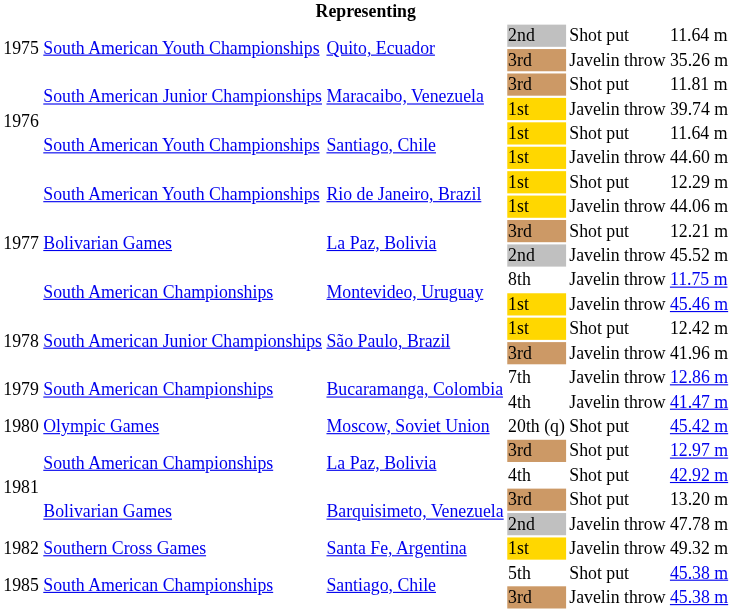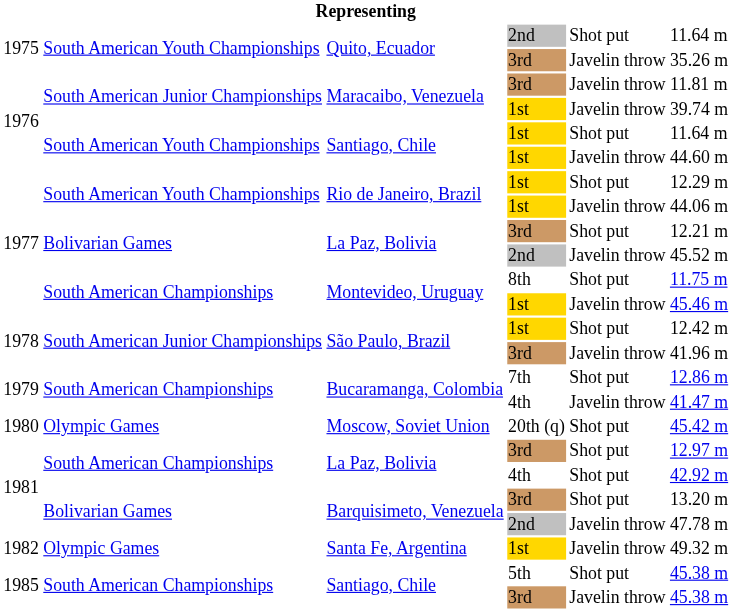Maracaibo, Venezuela / 3rd | column 5: Shot put -> Javelin throw
Montevideo, Uruguay / 8th | column 5: Javelin throw -> Shot put
Bucaramanga, Colombia / 7th | column 5: Javelin throw -> Shot put
Santa Fe, Argentina | column 2: Southern Cross Games -> Olympic Games
